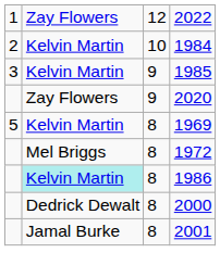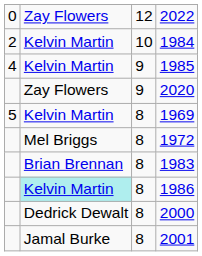2022 | column 1: 1 -> 0
1985 | column 1: 3 -> 4
+ row: Brian Brennan | 8 | 1983
